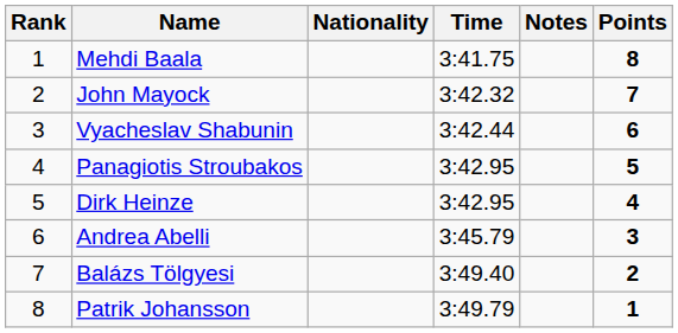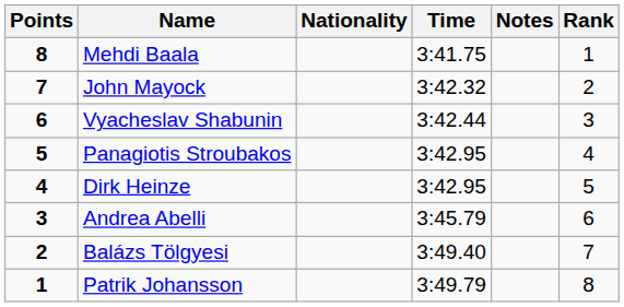columns swapped: Rank <-> Points
